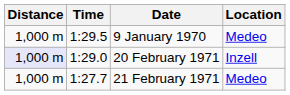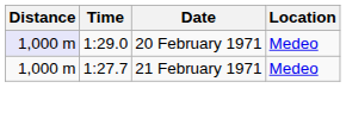- row: 1,000 m | 1:29.5 | 9 January 1970 | Medeo
20 February 1971 | Location: Inzell -> Medeo
